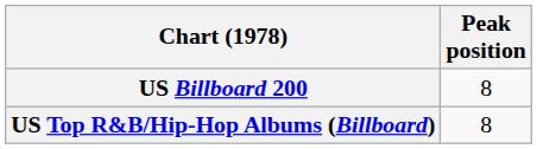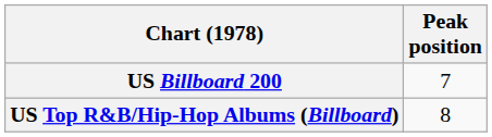US Billboard 200 | Peak position: 8 -> 7
